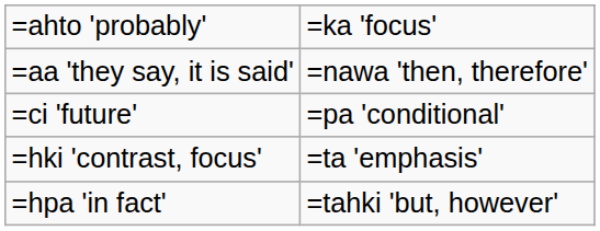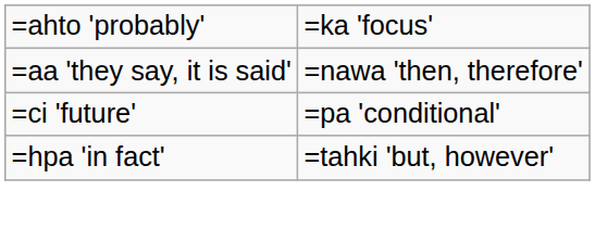- row: =hki 'contrast, focus' | =ta 'emphasis'
